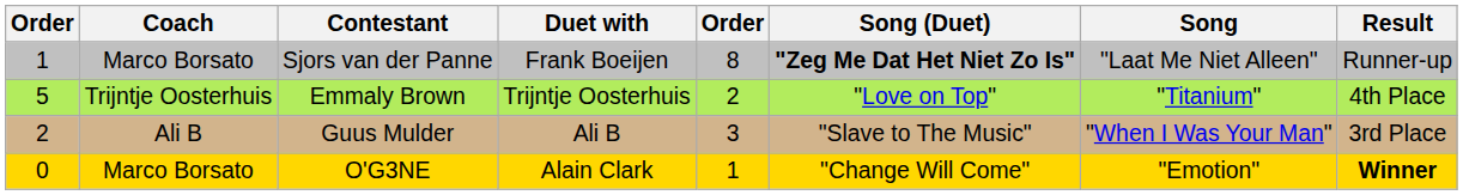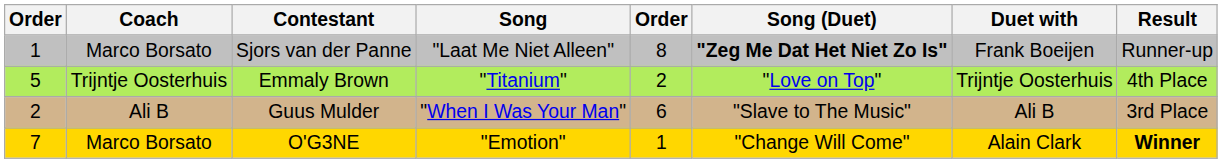columns swapped: Song <-> Duet with
Guus Mulder | column 5: 3 -> 6
O'G3NE | column 1: 0 -> 7
